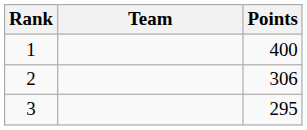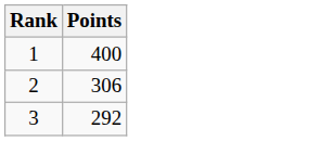- column: Team
3 | Points: 295 -> 292
